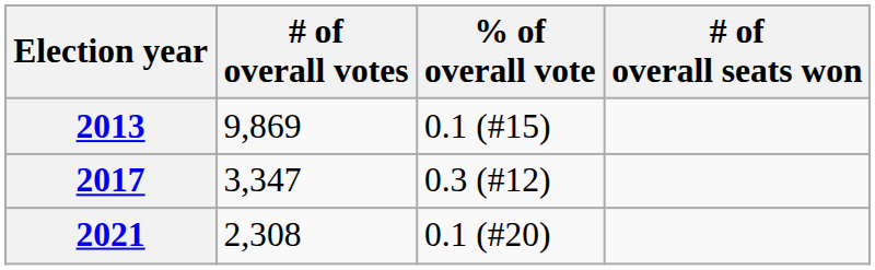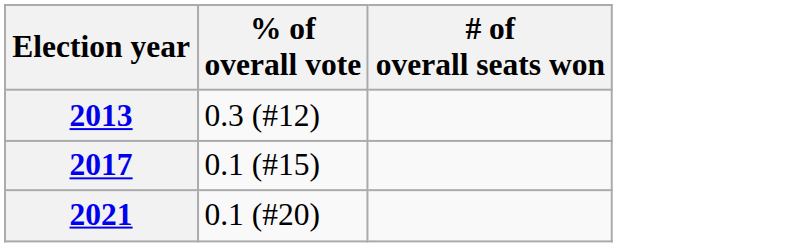- column: # of overall votes | 9,869 | 3,347 | 2,308
2013 | % of overall vote: 0.1 (#15) -> 0.3 (#12)
2017 | % of overall vote: 0.3 (#12) -> 0.1 (#15)
